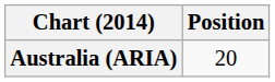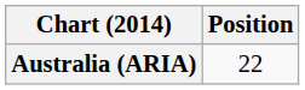Australia (ARIA) | Position: 20 -> 22
